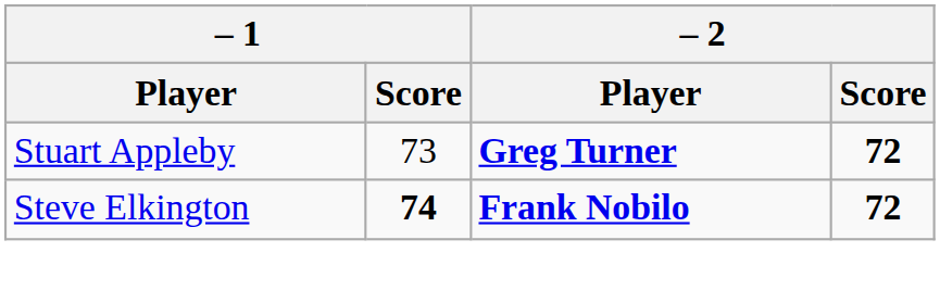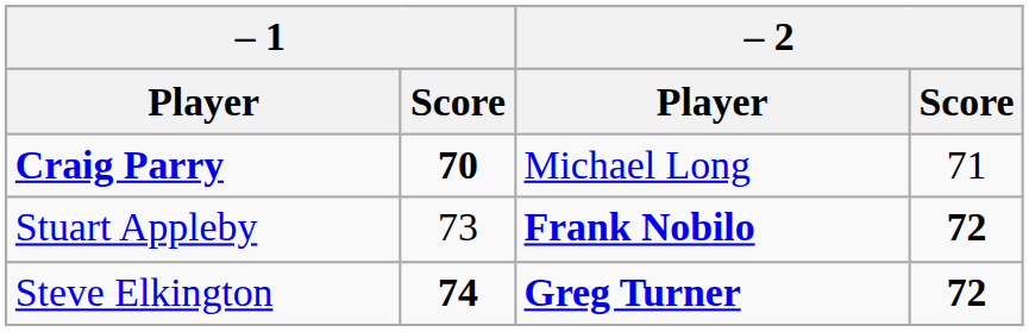+ row: Craig Parry | 70 | Michael Long | 71
Stuart Appleby | – 2 / Player: Greg Turner -> Frank Nobilo
Steve Elkington | – 2 / Player: Frank Nobilo -> Greg Turner
